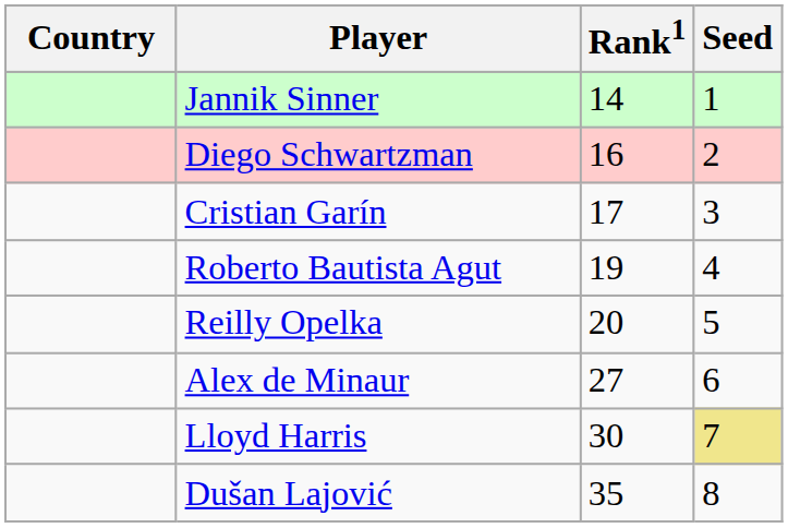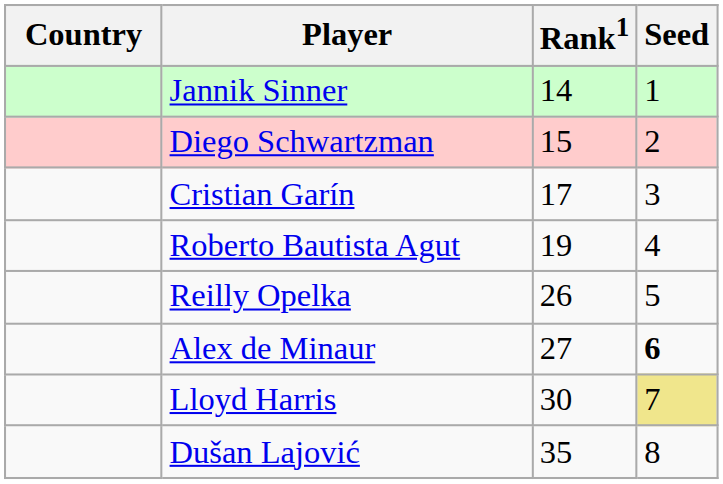Diego Schwartzman | Rank1: 16 -> 15
Reilly Opelka | Rank1: 20 -> 26
Alex de Minaur | Seed: normal -> bold
